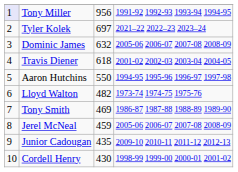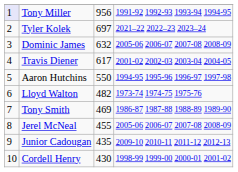Travis Diener | column 3: 618 -> 617
Jerel McNeal | column 3: 459 -> 455
